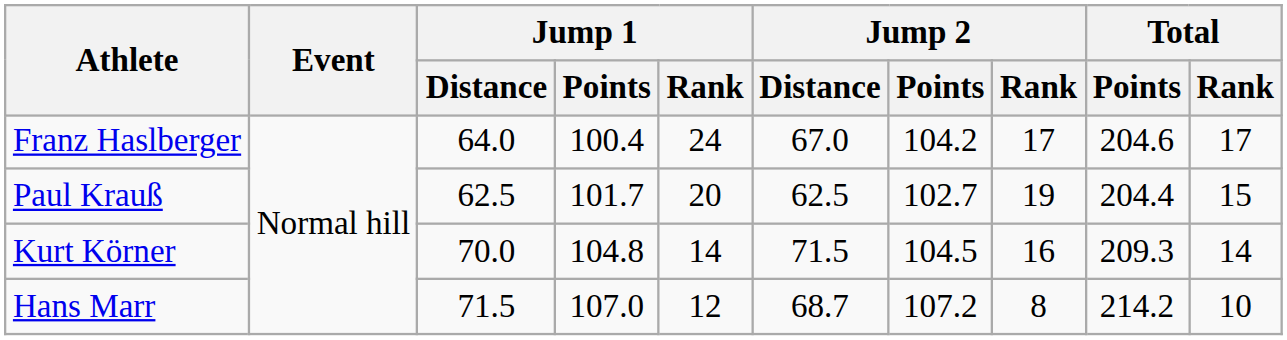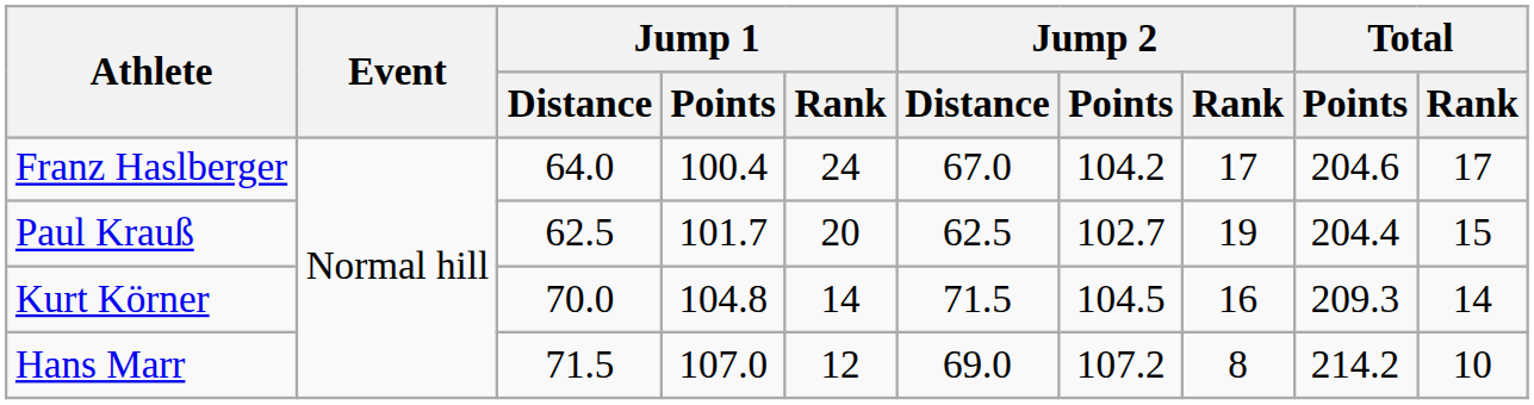Hans Marr | Jump 2 / Distance: 68.7 -> 69.0
